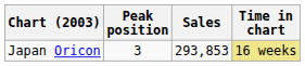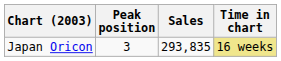Japan Oricon | Sales: 293,853 -> 293,835
